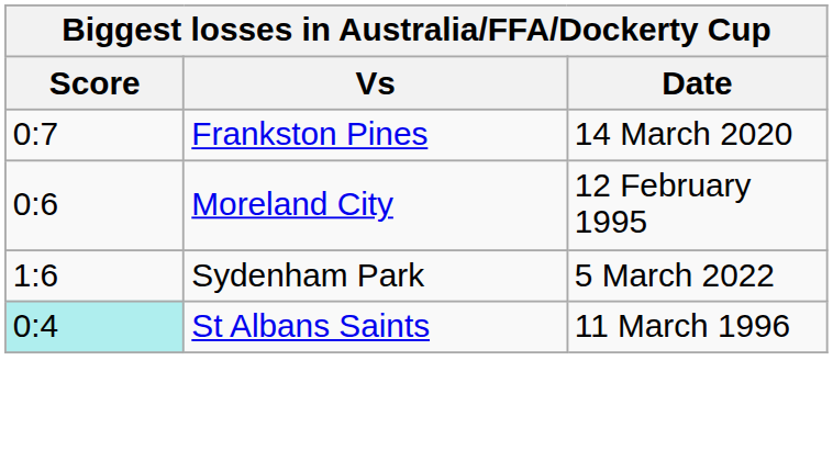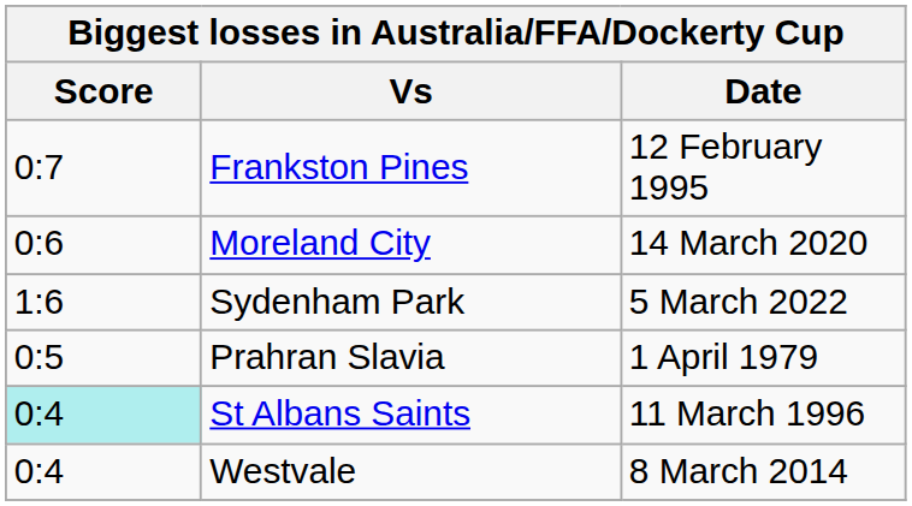Frankston Pines | Date: 14 March 2020 -> 12 February 1995
Moreland City | Date: 12 February 1995 -> 14 March 2020
+ row: 0:5 | Prahran Slavia | 1 April 1979
+ row: 0:4 | Westvale | 8 March 2014
